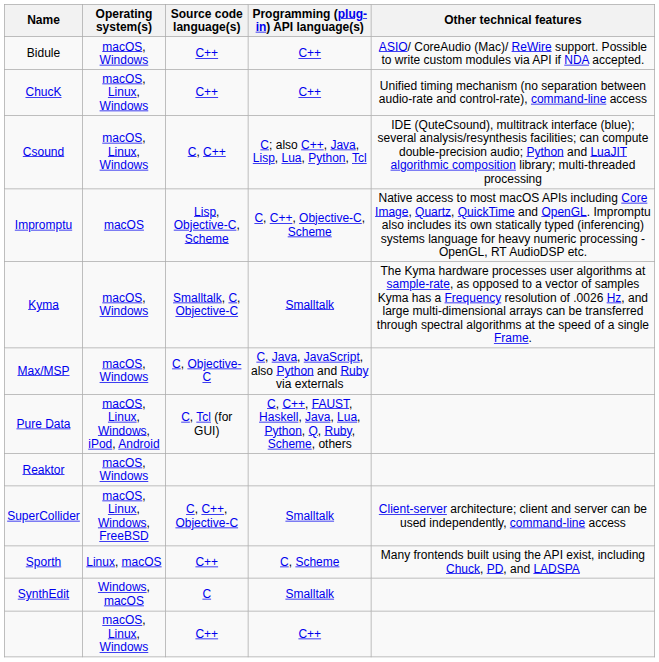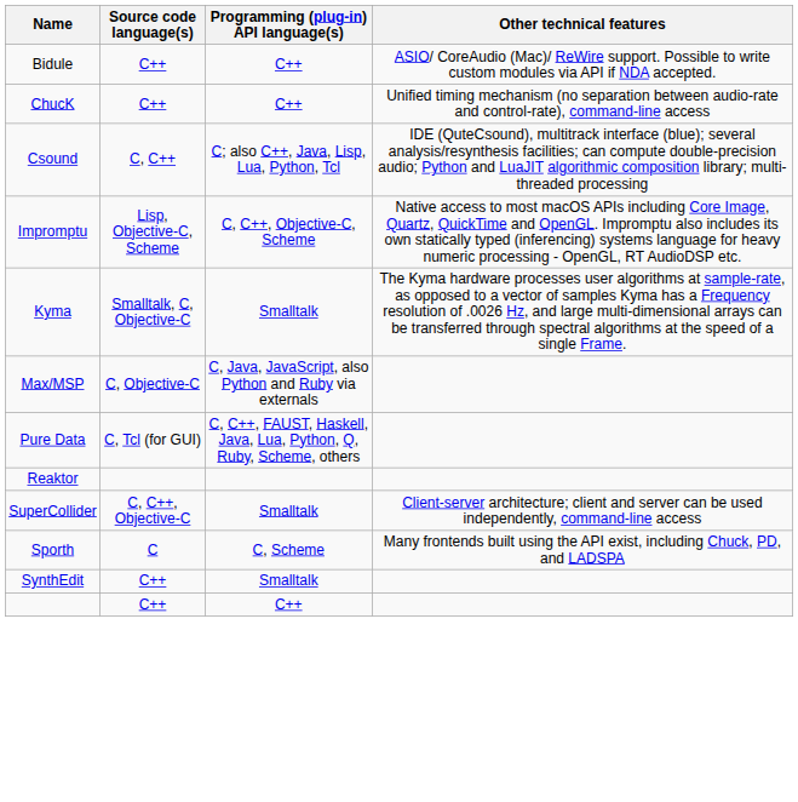- column: Operating system(s) | macOS, Windows | macOS, Linux, Windows | macOS, Linux, Windows | macOS | macOS, Windows | macOS, Windows | macOS, Linux, Windows, iPod, Android | macOS, Windows | macOS, Linux, Windows, FreeBSD | Linux, macOS | Windows, macOS | macOS, Linux, Windows
Sporth | Source code language(s): C++ -> C
SynthEdit | Source code language(s): C -> C++
